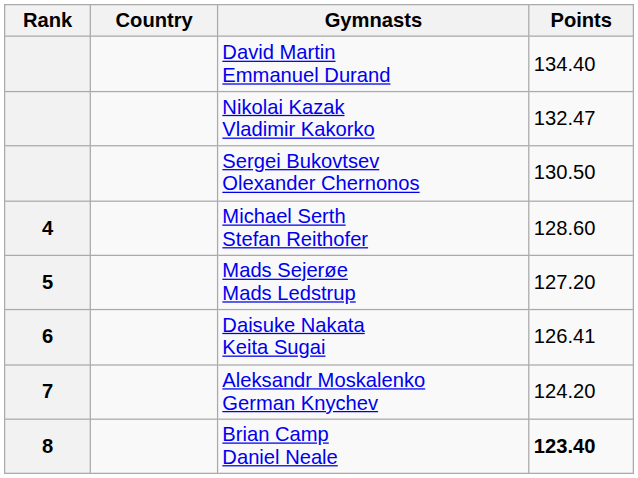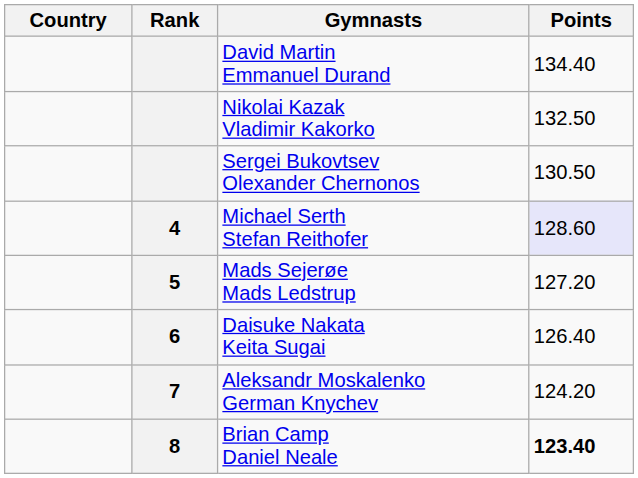columns swapped: Rank <-> Country
Nikolai Kazak Vladimir Kakorko | Points: 132.47 -> 132.50
Michael Serth Stefan Reithofer | Points: no background -> lavender background
Daisuke Nakata Keita Sugai | Points: 126.41 -> 126.40
